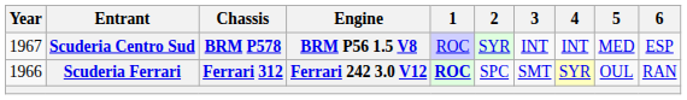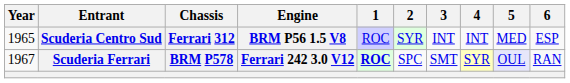Scuderia Centro Sud | Year: 1967 -> 1965
Scuderia Centro Sud | Chassis: BRM P578 -> Ferrari 312
Scuderia Ferrari | Year: 1966 -> 1967
Scuderia Ferrari | Chassis: Ferrari 312 -> BRM P578
Scuderia Ferrari | 5: no background -> lavender background
